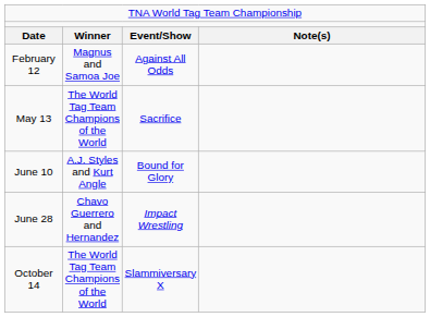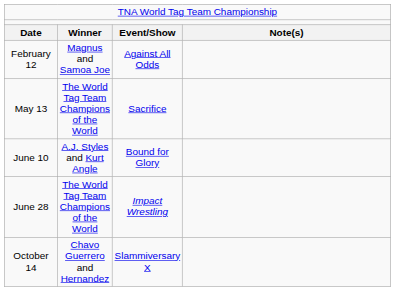June 28 | column 2: Chavo Guerrero and Hernandez -> The World Tag Team Champions of the World
October 14 | column 2: The World Tag Team Champions of the World -> Chavo Guerrero and Hernandez
